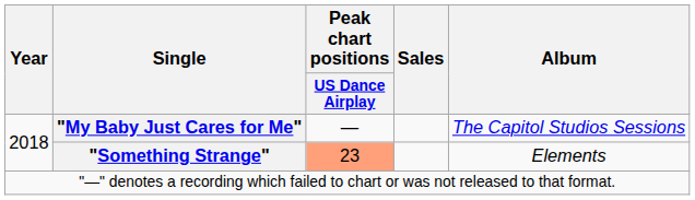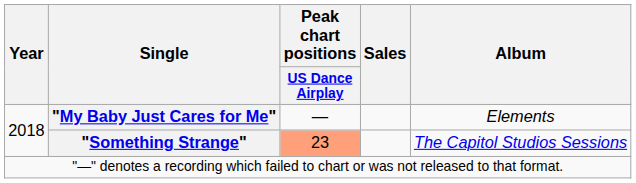"My Baby Just Cares for Me" | Album: The Capitol Studios Sessions -> Elements
"Something Strange" | Album: Elements -> The Capitol Studios Sessions
